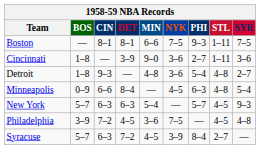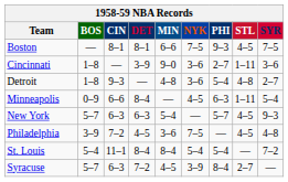Boston | STL: 1–11 -> 4–5
Minneapolis | STL: 4–8 -> 1–11
+ row: St. Louis | 5–4 | 11–1 | 8–4 | 8–4 | 5–4 | 5–4 | — | 7–2
